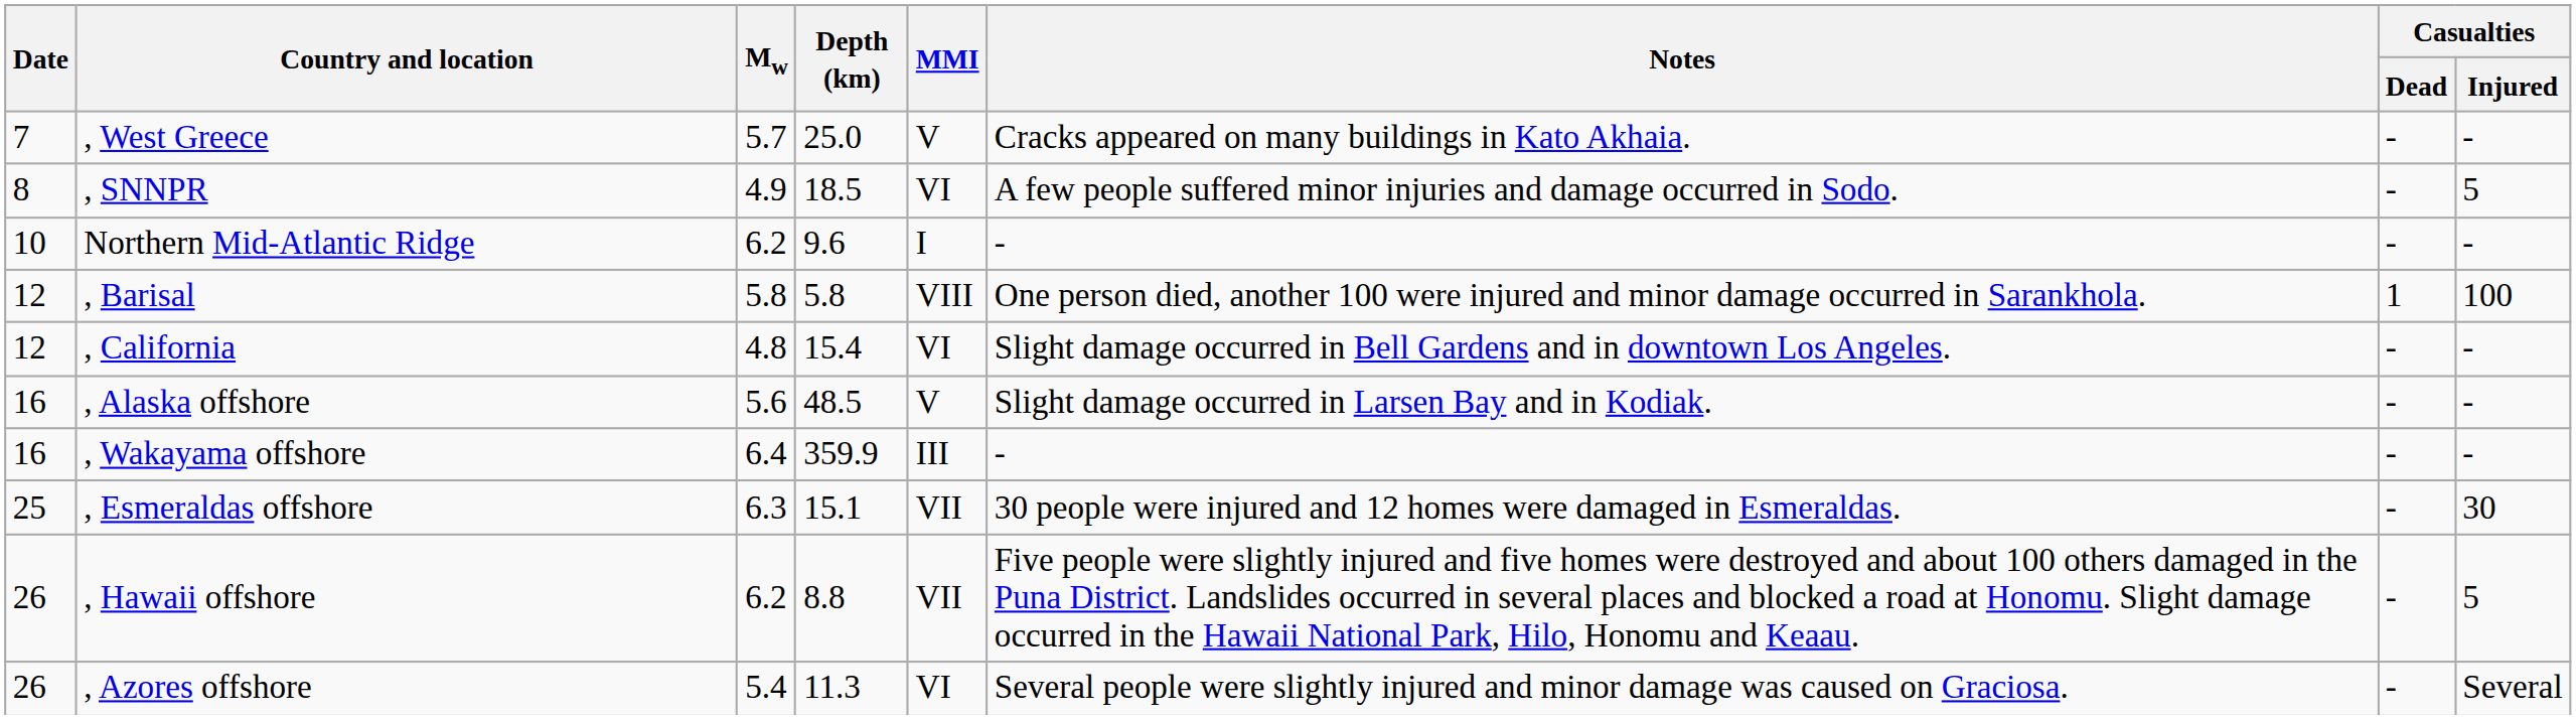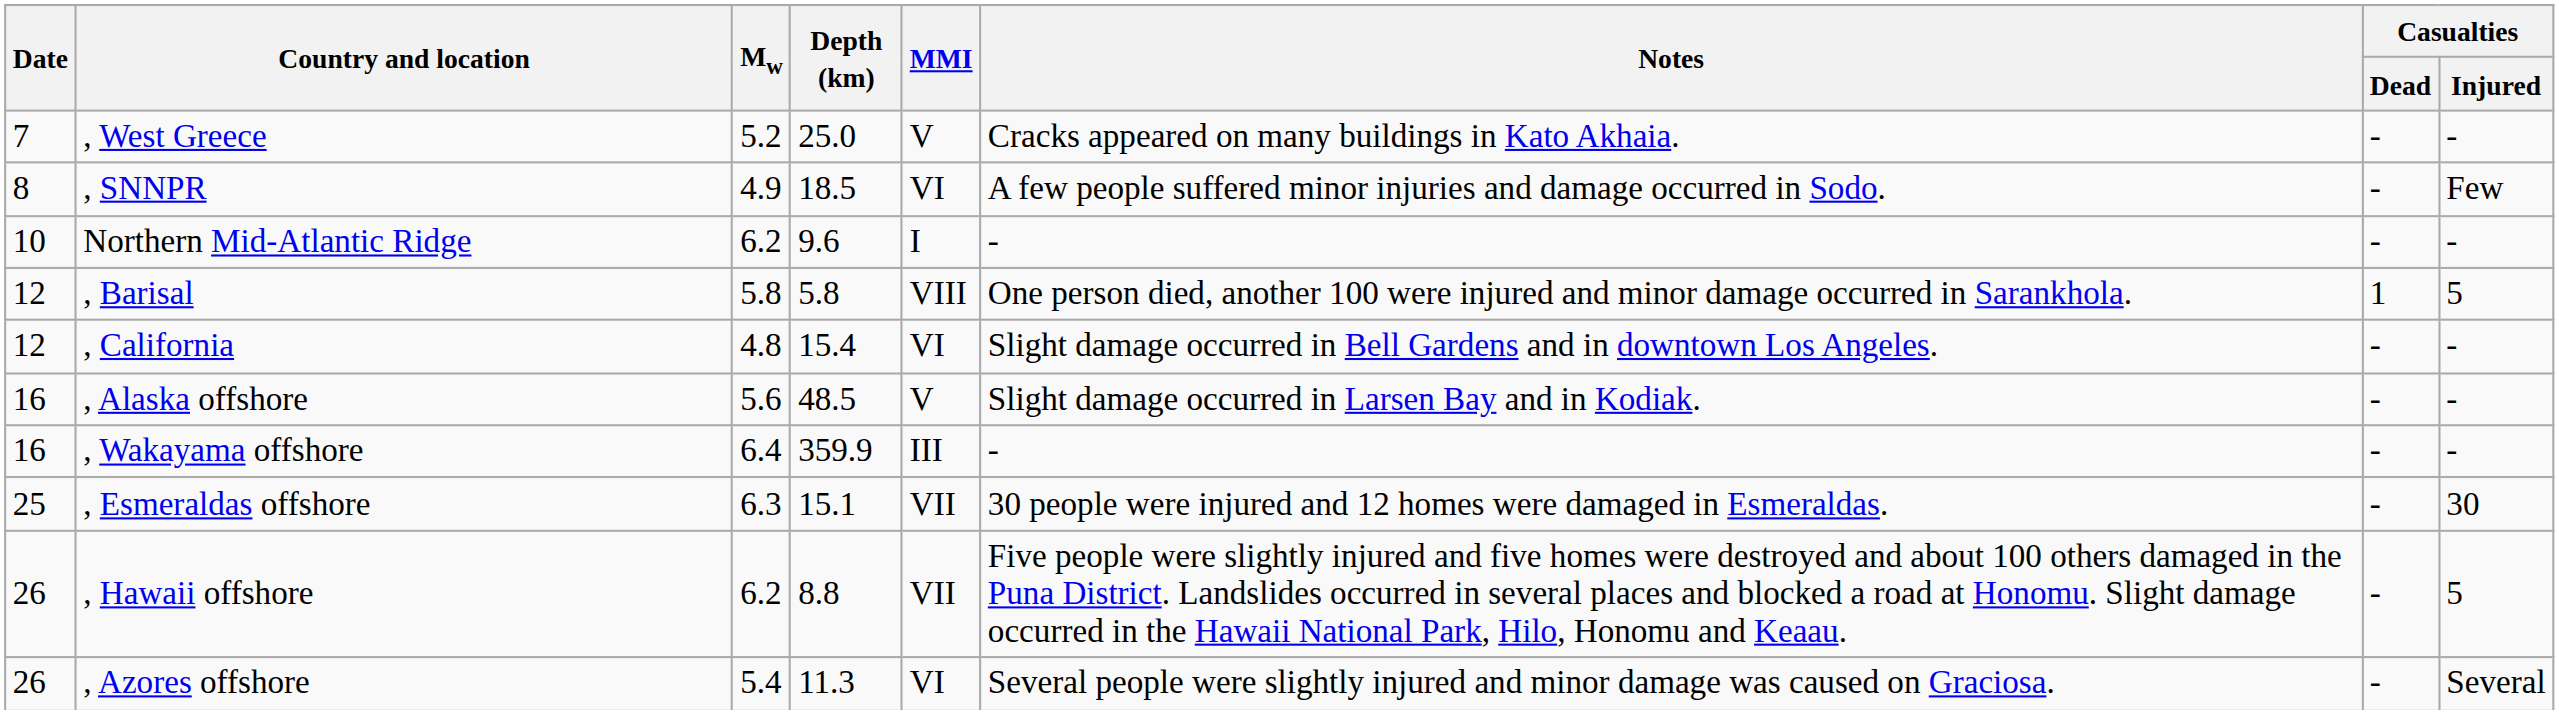, West Greece | Mw: 5.7 -> 5.2
, SNNPR | Casualties / Injured: 5 -> Few
, Barisal | Casualties / Injured: 100 -> 5
